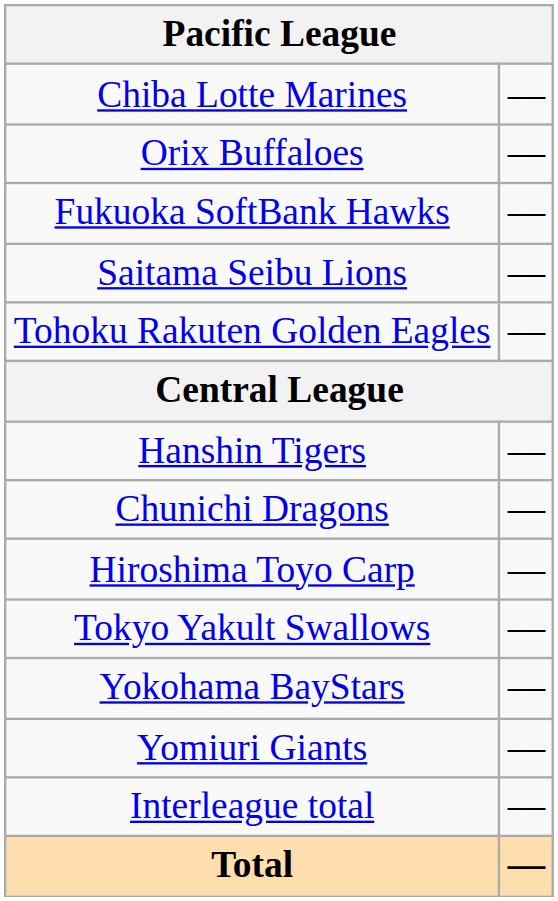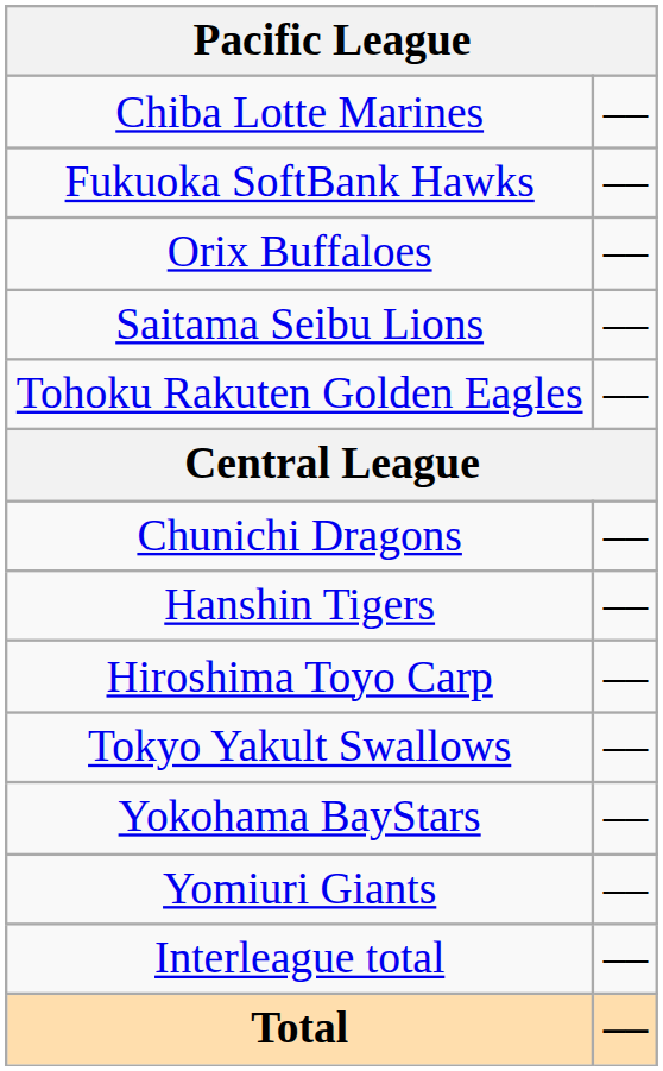rows swapped: Fukuoka SoftBank Hawks <-> Orix Buffaloes
rows swapped: Chunichi Dragons <-> Hanshin Tigers
